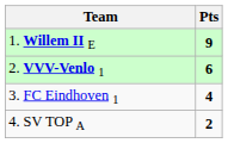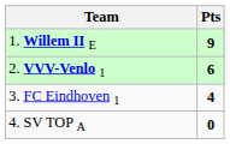4. SV TOP A | Pts: 2 -> 0
